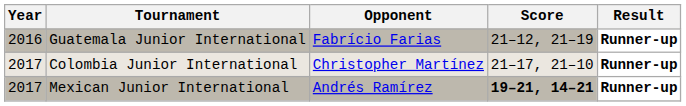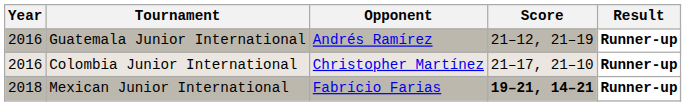Guatemala Junior International | Opponent: Fabrício Farias -> Andrés Ramírez
Colombia Junior International | Year: 2017 -> 2016
Mexican Junior International | Year: 2017 -> 2018
Mexican Junior International | Opponent: Andrés Ramírez -> Fabrício Farias
